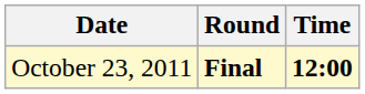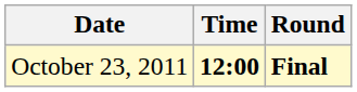columns swapped: Time <-> Round
